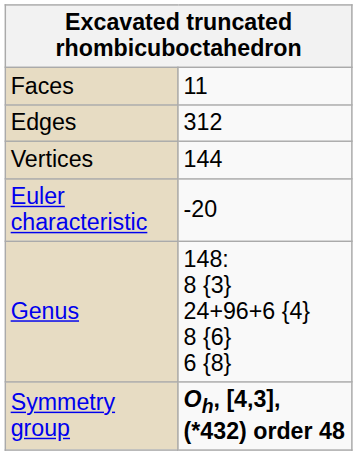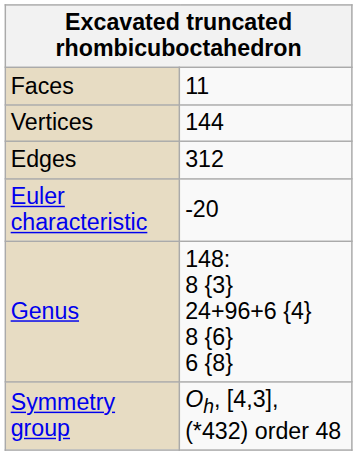rows swapped: Edges <-> Vertices
Symmetry group | column 2: bold -> normal
